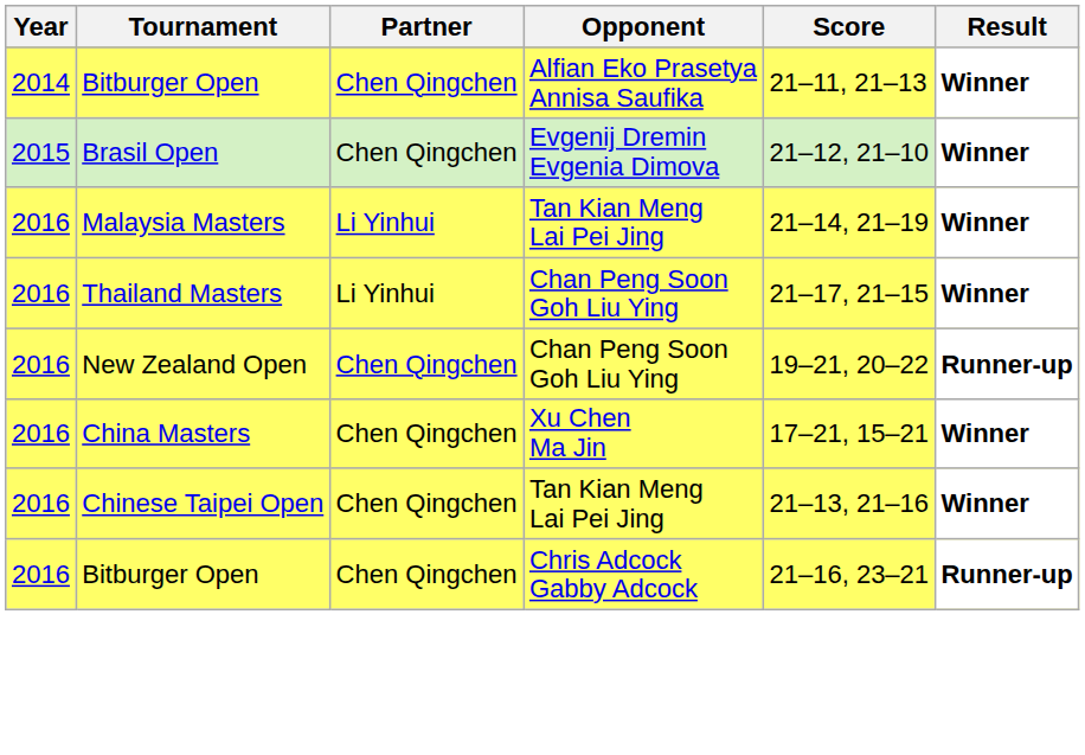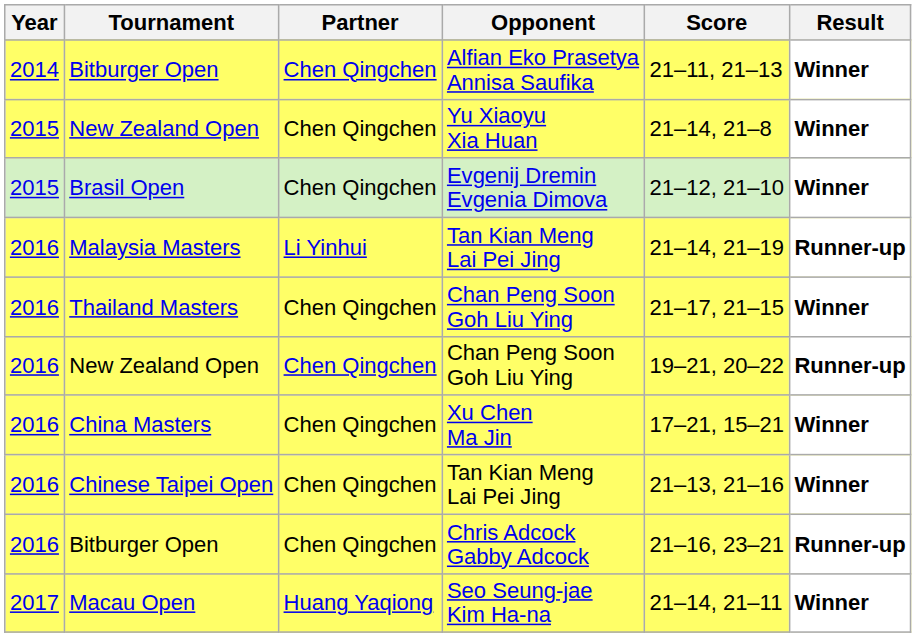+ row: 2015 | New Zealand Open | Chen Qingchen | Yu Xiaoyu Xia Huan | 21–14, 21–8 | Winner
Malaysia Masters | Result: Winner -> Runner-up
Thailand Masters | Partner: Li Yinhui -> Chen Qingchen
+ row: 2017 | Macau Open | Huang Yaqiong | Seo Seung-jae Kim Ha-na | 21–14, 21–11 | Winner
